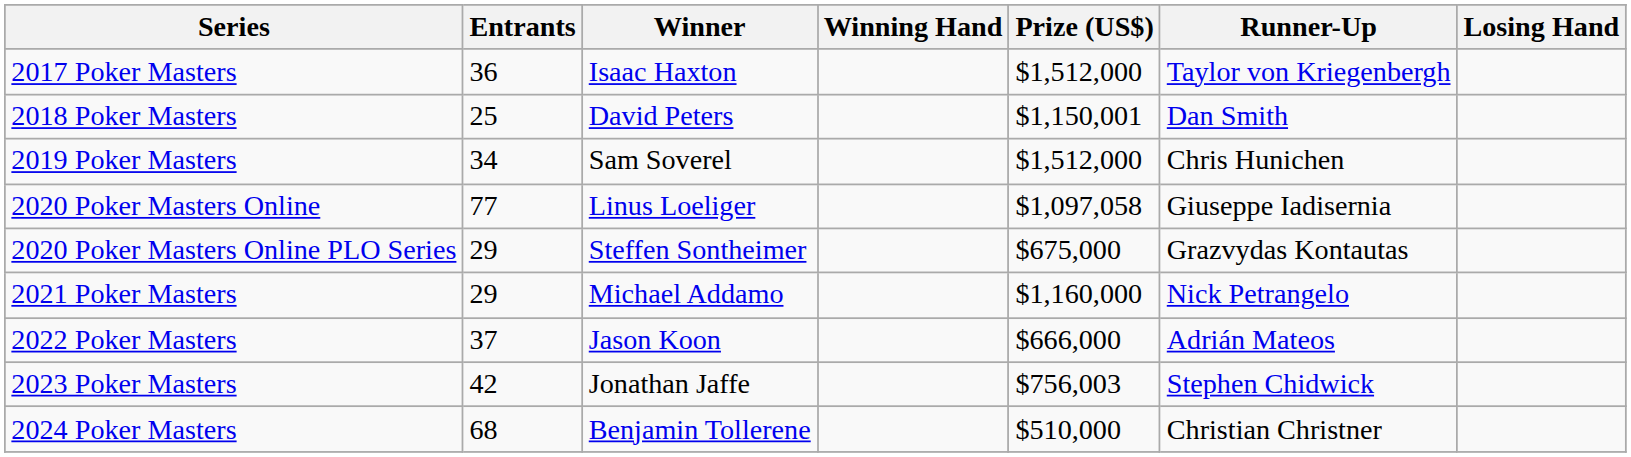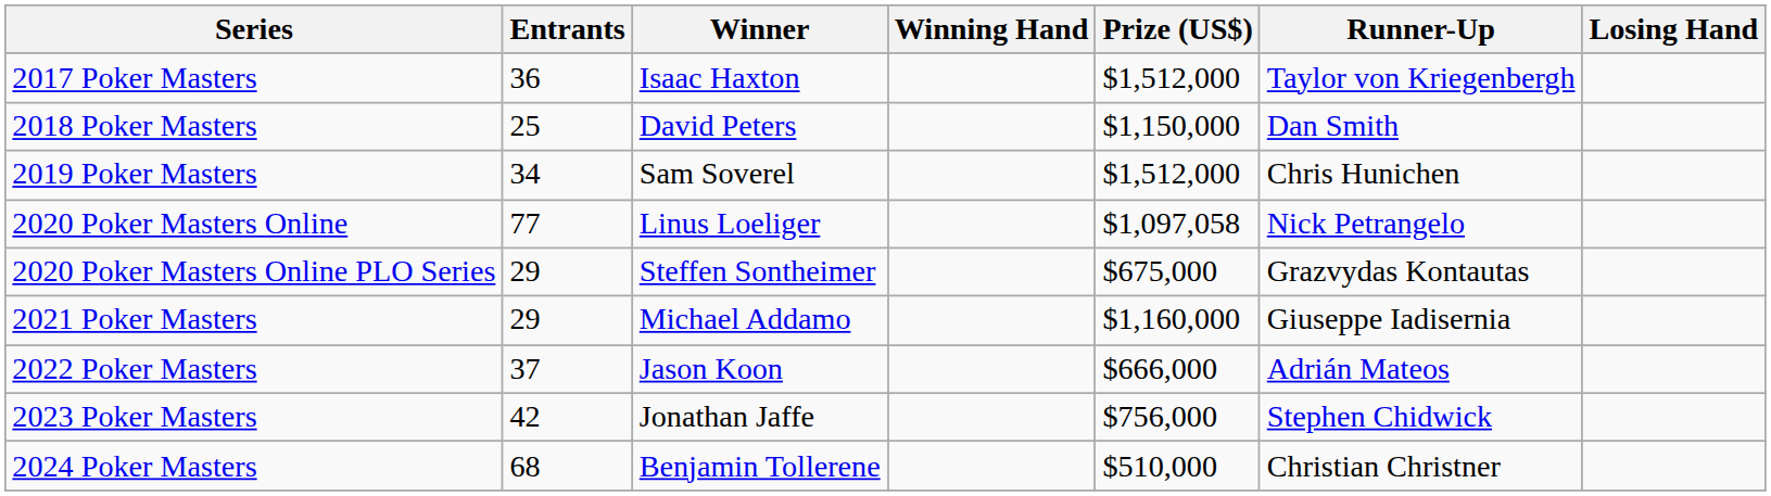2018 Poker Masters | Prize (US$): $1,150,001 -> $1,150,000
2020 Poker Masters Online | Runner-Up: Giuseppe Iadisernia -> Nick Petrangelo
2021 Poker Masters | Runner-Up: Nick Petrangelo -> Giuseppe Iadisernia
2023 Poker Masters | Prize (US$): $756,003 -> $756,000
